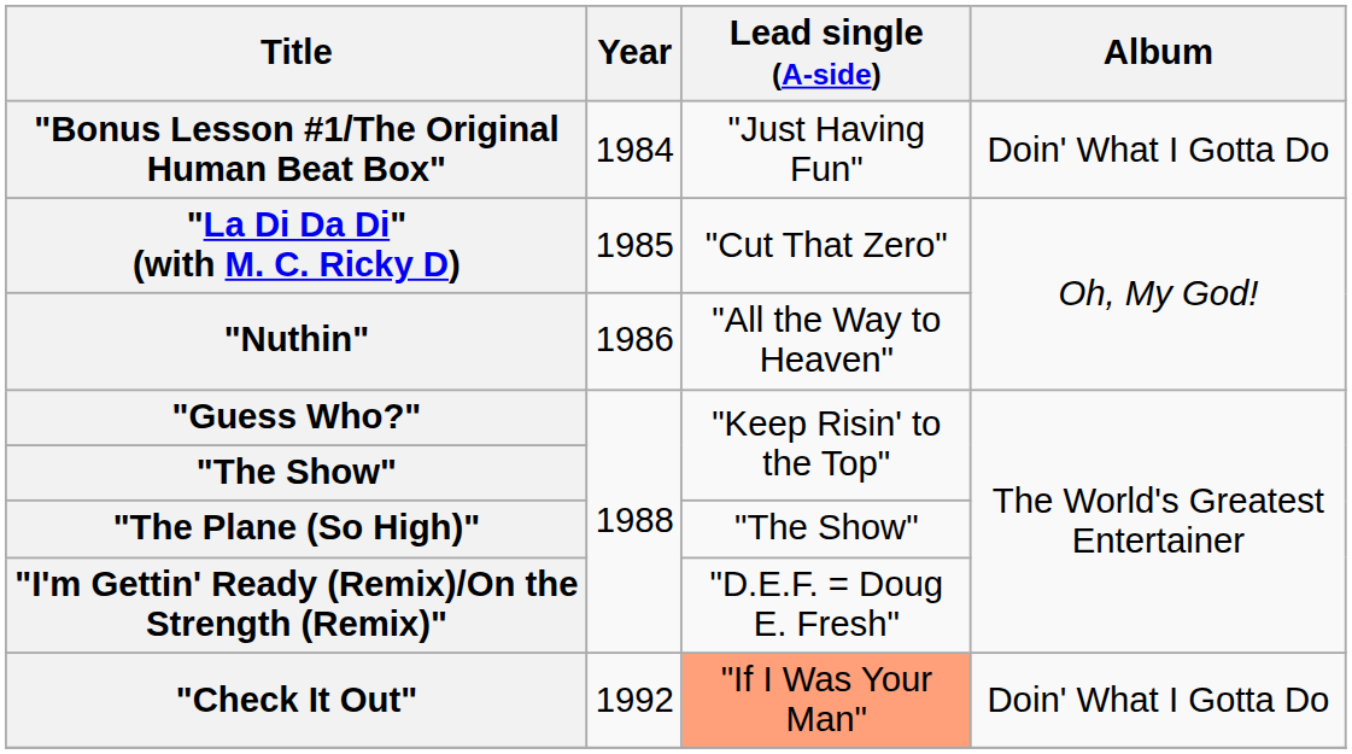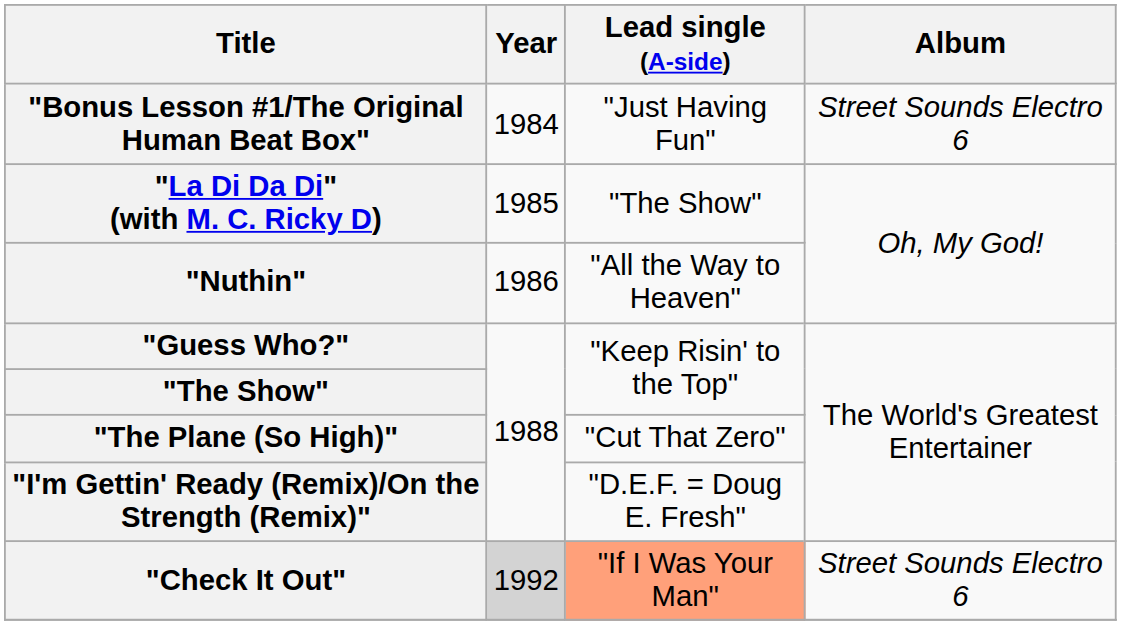"Bonus Lesson #1/The Original Human Beat Box" | Album: Doin' What I Gotta Do -> Street Sounds Electro 6
"La Di Da Di" (with M. C. Ricky D) | Lead single (A-side): "Cut That Zero" -> "The Show"
"The Plane (So High)" | Lead single (A-side): "The Show" -> "Cut That Zero"
"Check It Out" | Year: no background -> lightgrey background
"Check It Out" | Album: Doin' What I Gotta Do -> Street Sounds Electro 6
